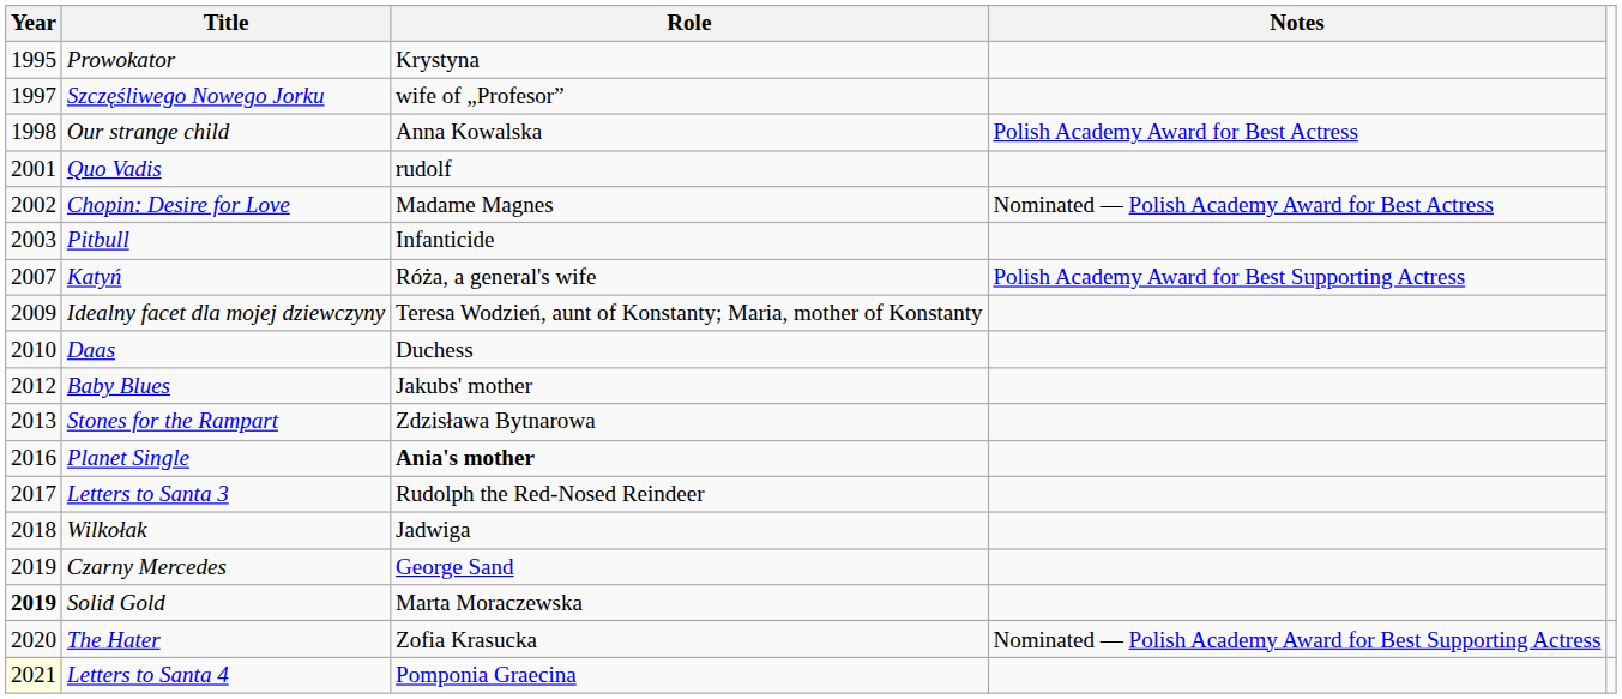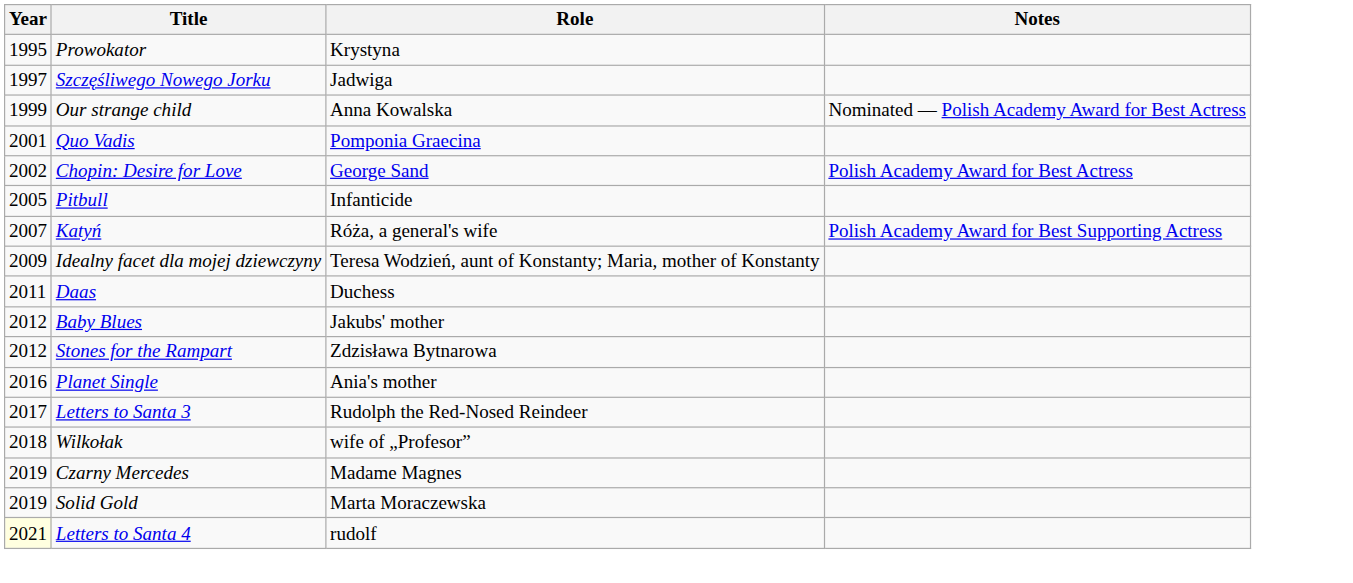Szczęśliwego Nowego Jorku | Role: wife of „Profesor” -> Jadwiga
Our strange child | Year: 1998 -> 1999
Our strange child | Notes: Polish Academy Award for Best Actress -> Nominated — Polish Academy Award for Best Actress
Quo Vadis | Role: rudolf -> Pomponia Graecina
Chopin: Desire for Love | Role: Madame Magnes -> George Sand
Chopin: Desire for Love | Notes: Nominated — Polish Academy Award for Best Actress -> Polish Academy Award for Best Actress
Pitbull | Year: 2003 -> 2005
Daas | Year: 2010 -> 2011
Stones for the Rampart | Year: 2013 -> 2012
Planet Single | Role: bold -> normal
Wilkołak | Role: Jadwiga -> wife of „Profesor”
Czarny Mercedes | Role: George Sand -> Madame Magnes
Solid Gold | Year: bold -> normal
- row: 2020 | The Hater | Zofia Krasucka | Nominated — Polish Academy Award for Best Supporting Actress
Letters to Santa 4 | Role: Pomponia Graecina -> rudolf
